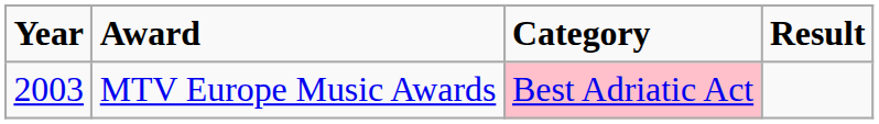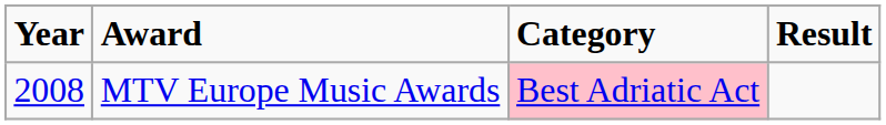MTV Europe Music Awards | Year: 2003 -> 2008
